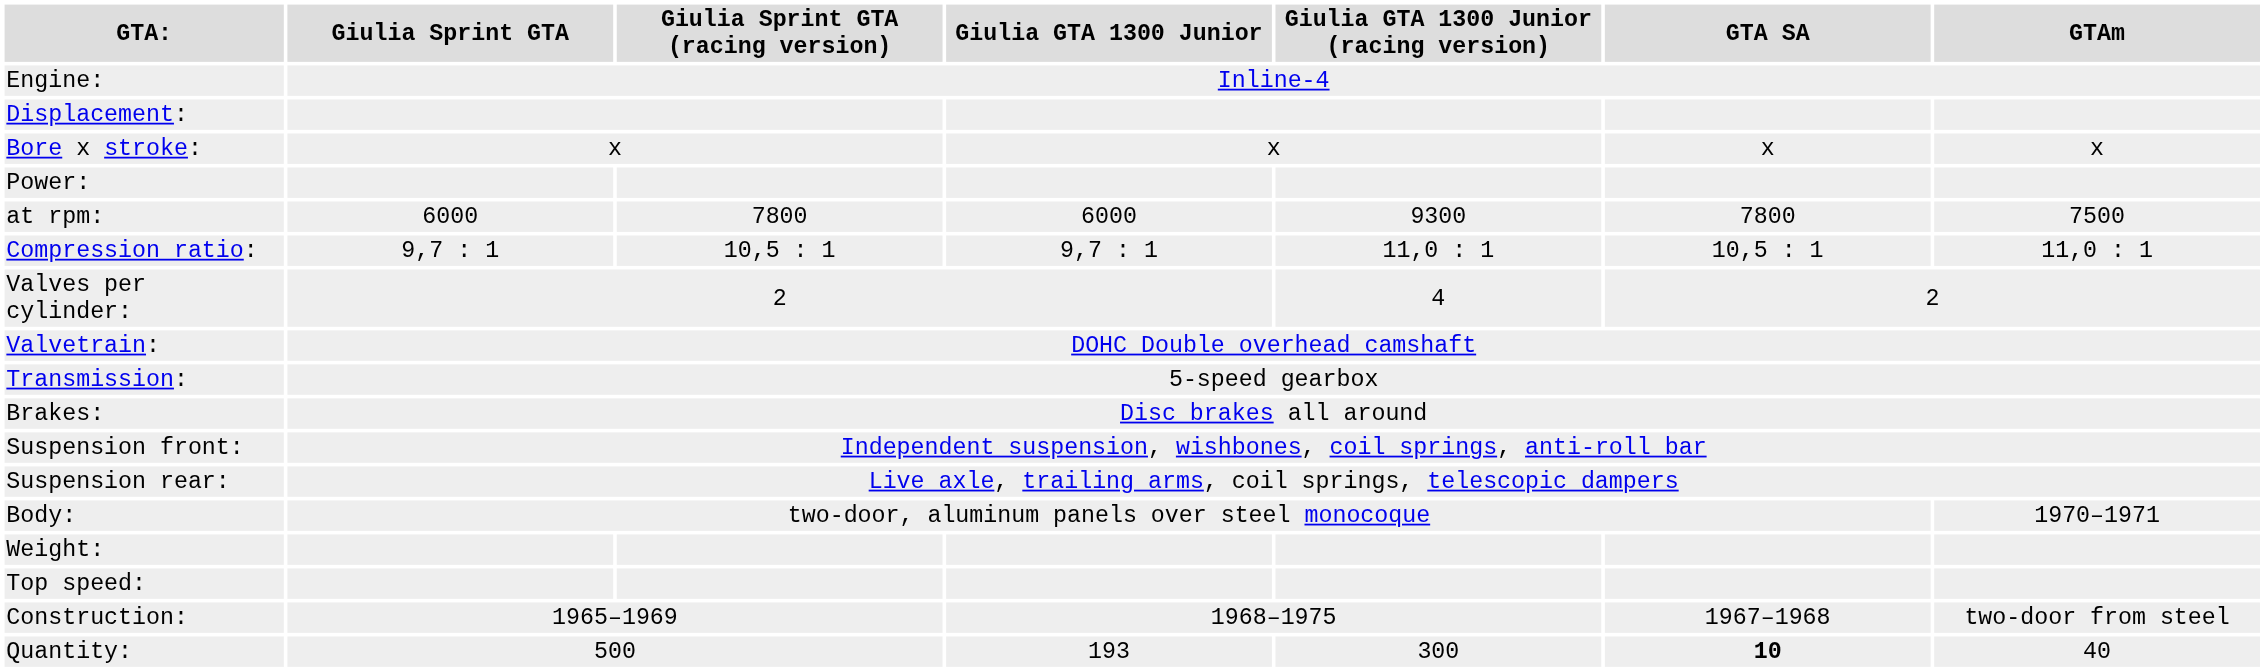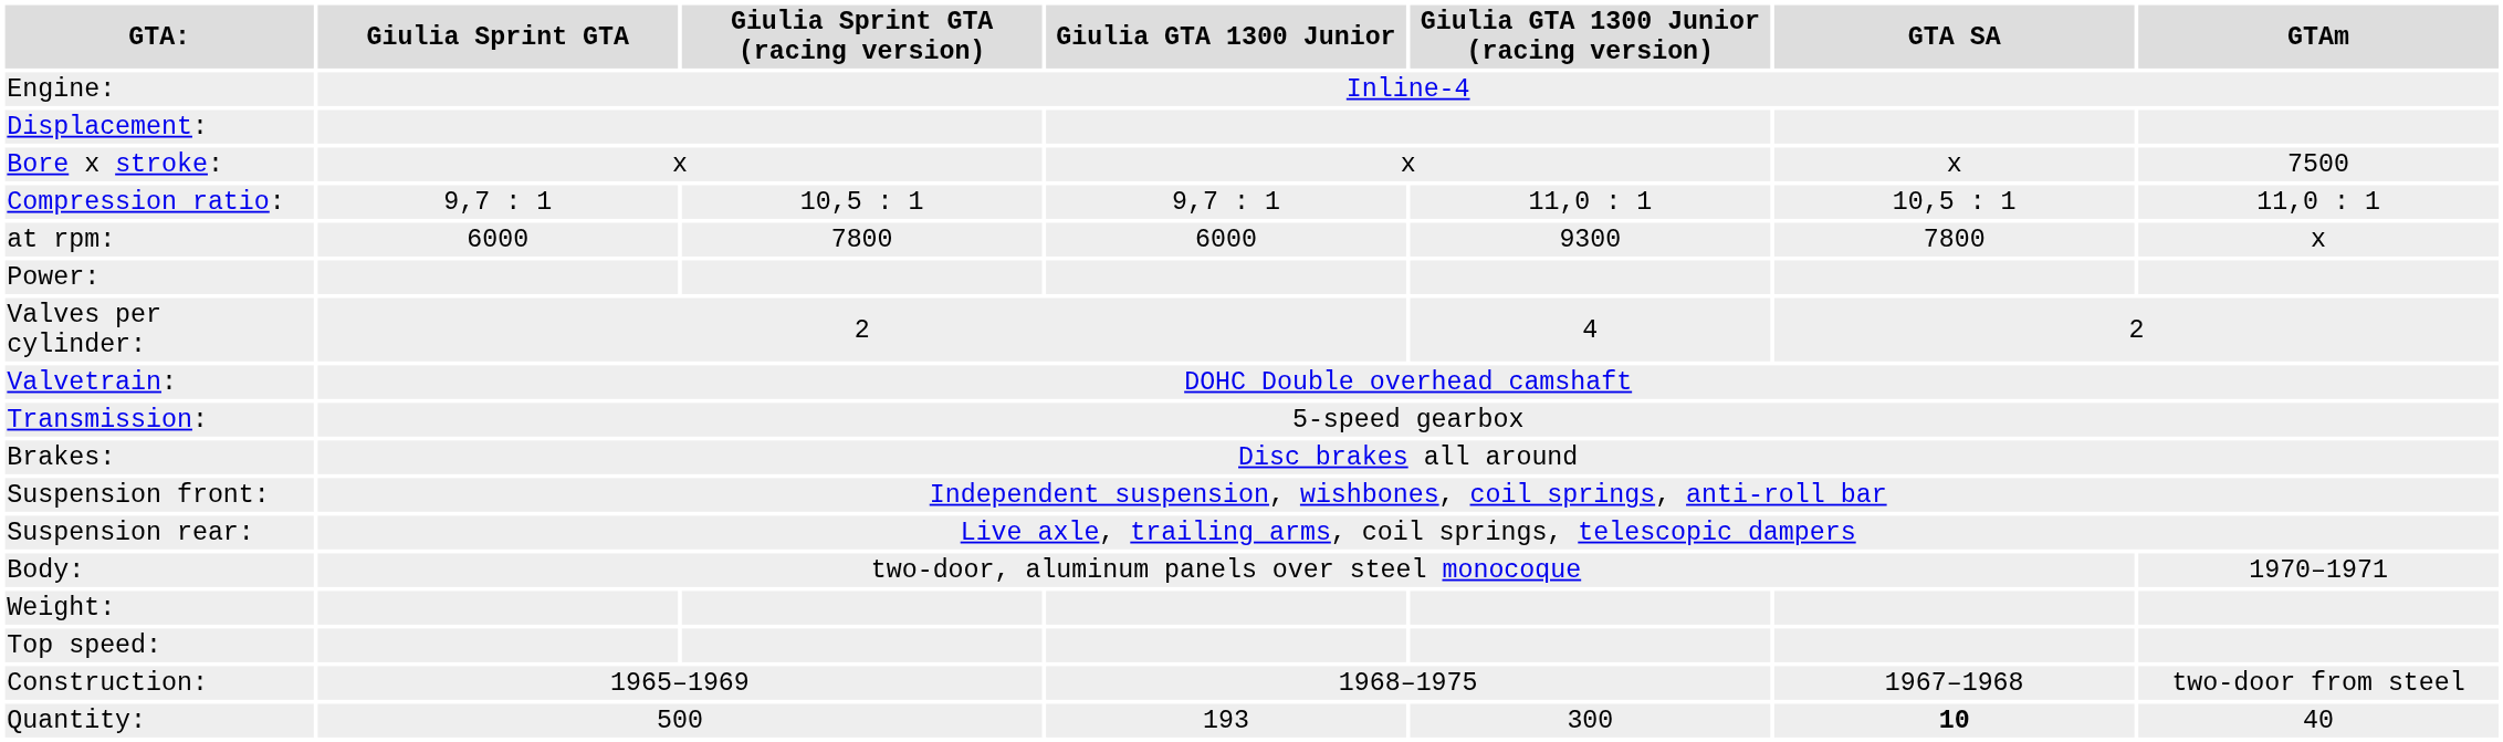Bore x stroke: | GTAm: x -> 7500
rows swapped: Power: <-> Compression ratio:
at rpm: | GTAm: 7500 -> x
